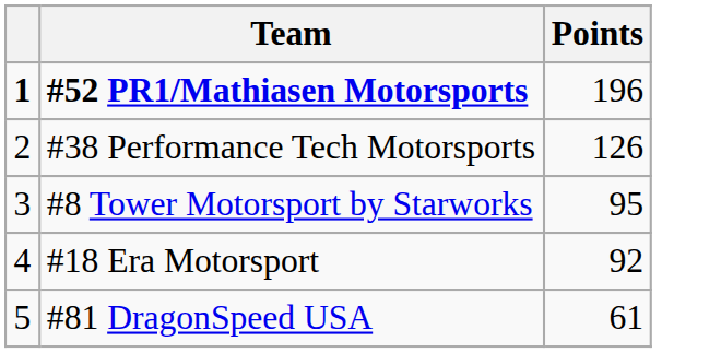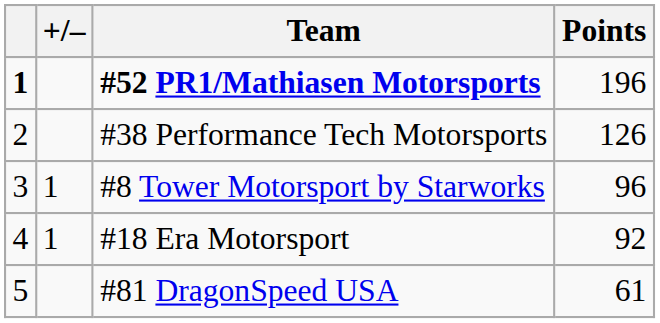+ column: +/– | 1 | 1
#8 Tower Motorsport by Starworks | Points: 95 -> 96
